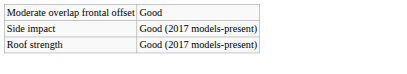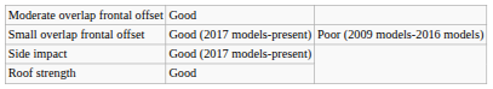+ row: Small overlap frontal offset | Good (2017 models-present) | Poor (2009 models-2016 models)
Roof strength | column 2: Good (2017 models-present) -> Good
